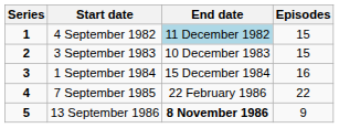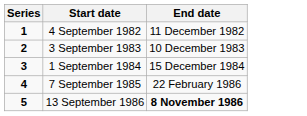- column: Episodes | 15 | 15 | 16 | 22 | 9
4 September 1982 | End date: lightblue background -> no background
